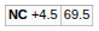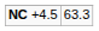NC +4.5 | column 2: 69.5 -> 63.3
